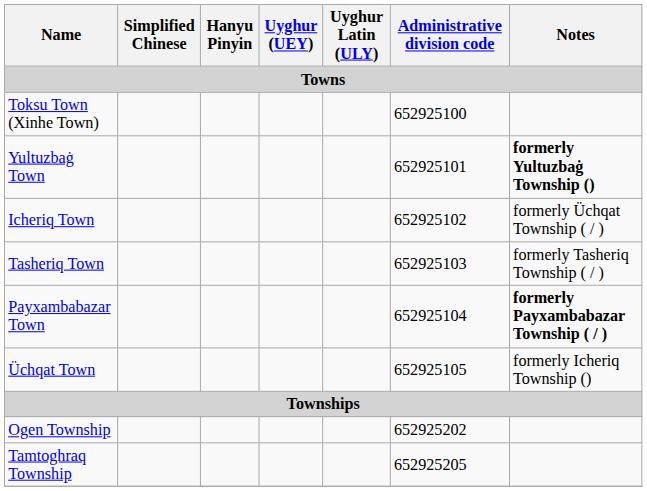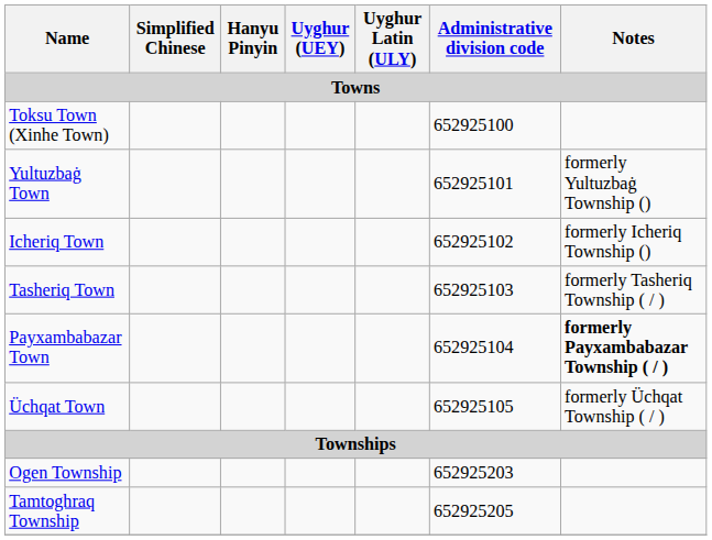Yultuzbaġ Town | Notes: bold -> normal
Icheriq Town | Notes: formerly Üchqat Township ( / ) -> formerly Icheriq Township ()
Üchqat Town | Notes: formerly Icheriq Township () -> formerly Üchqat Township ( / )
Ogen Township | Administrative division code: 652925202 -> 652925203
